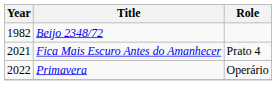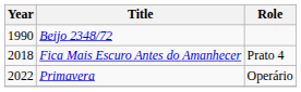Beijo 2348/72 | Year: 1982 -> 1990
Fica Mais Escuro Antes do Amanhecer | Year: 2021 -> 2018
